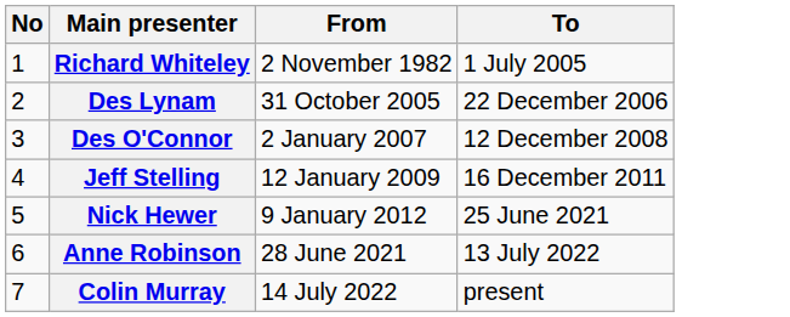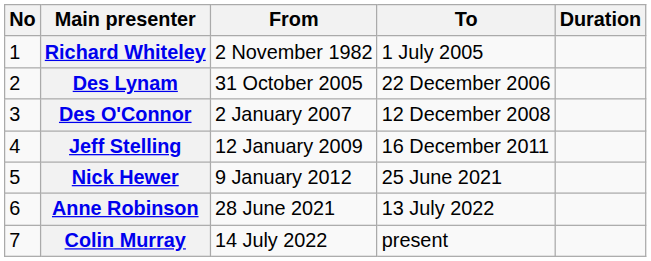+ column: Duration
